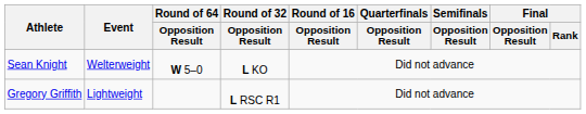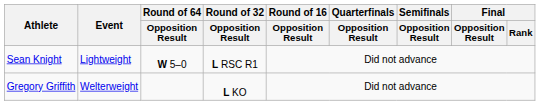Sean Knight | Event: Welterweight -> Lightweight
Sean Knight | Round of 32 / Opposition Result: L KO -> L RSC R1
Gregory Griffith | Event: Lightweight -> Welterweight
Gregory Griffith | Round of 32 / Opposition Result: L RSC R1 -> L KO
